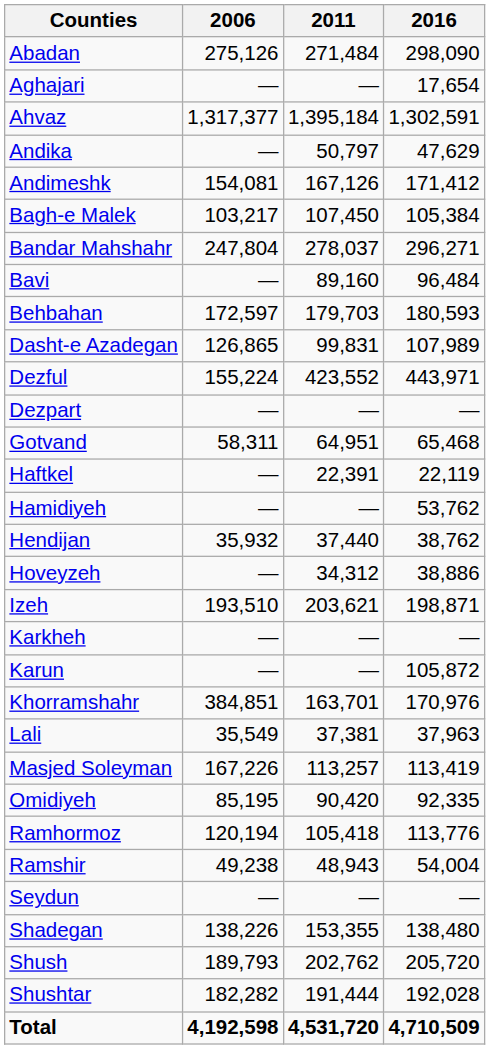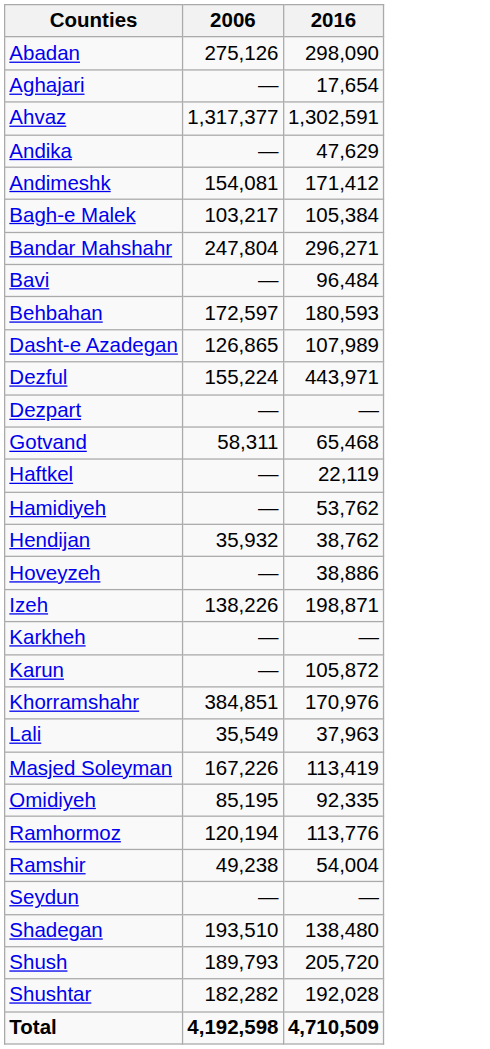- column: 2011 | 271,484 | — | 1,395,184 | 50,797 | 167,126 | 107,450 | 278,037 | 89,160 | 179,703 | 99,831 | 423,552 | — | 64,951 | 22,391 | — | 37,440 | 34,312 | 203,621 | — | — | 163,701 | 37,381 | 113,257 | 90,420 | 105,418 | 48,943 | — | 153,355 | 202,762 | 191,444 | 4,531,720
Izeh | 2006: 193,510 -> 138,226
Shadegan | 2006: 138,226 -> 193,510
